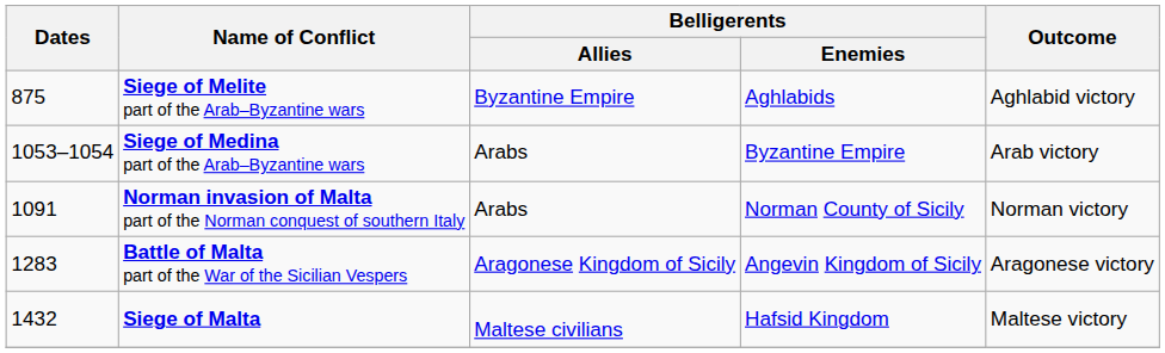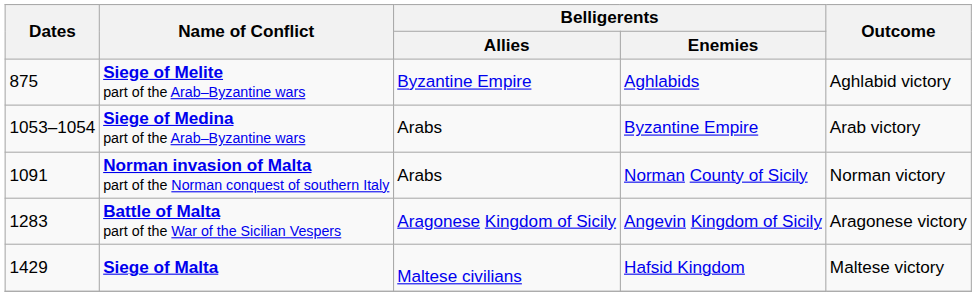Siege of Malta | Dates: 1432 -> 1429
